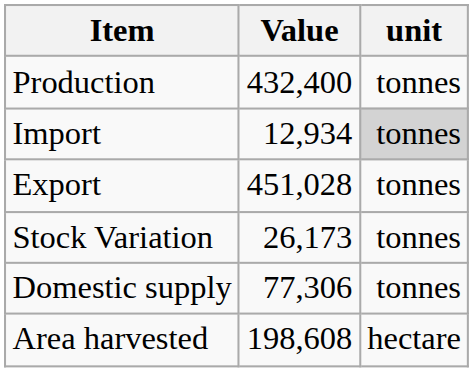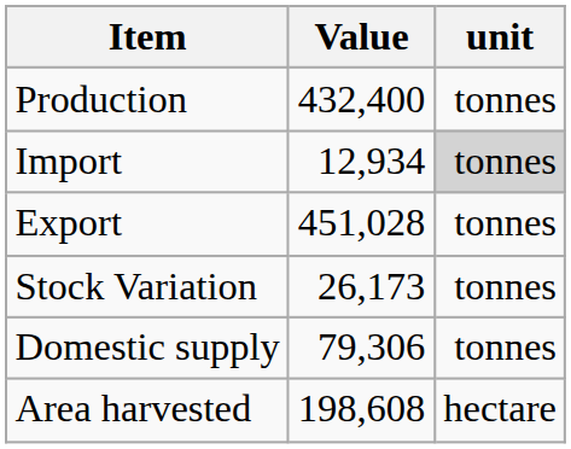Domestic supply | Value: 77,306 -> 79,306
